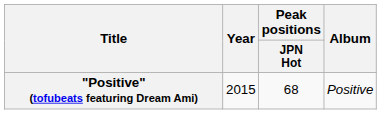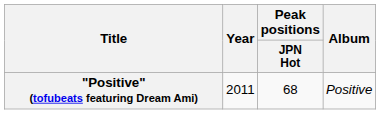"Positive" (tofubeats featuring Dream Ami) | Year: 2015 -> 2011
